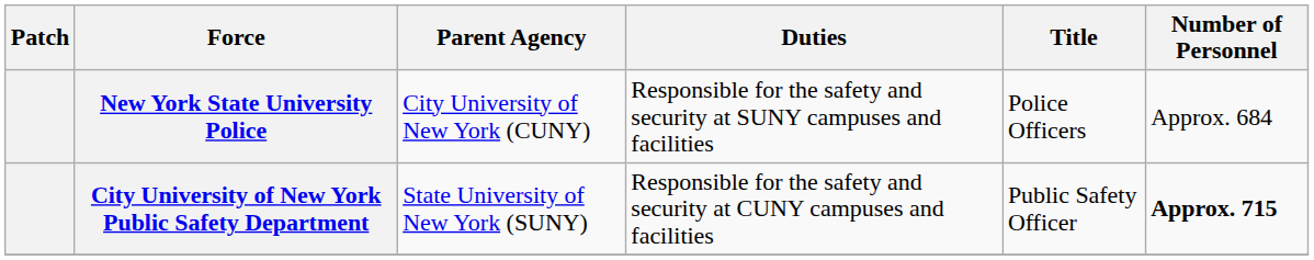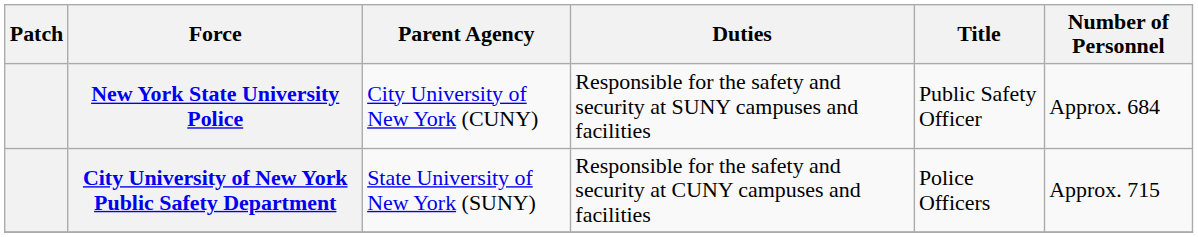New York State University Police | Title: Police Officers -> Public Safety Officer
City University of New York Public Safety Department | Title: Public Safety Officer -> Police Officers
City University of New York Public Safety Department | Number of Personnel: bold -> normal
